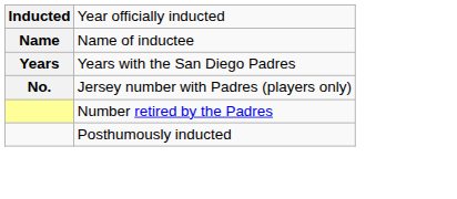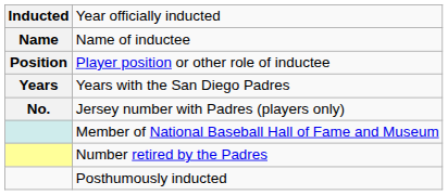+ row: Position | Player position or other role of inductee
+ row: Member of National Baseball Hall of Fame and Museum
